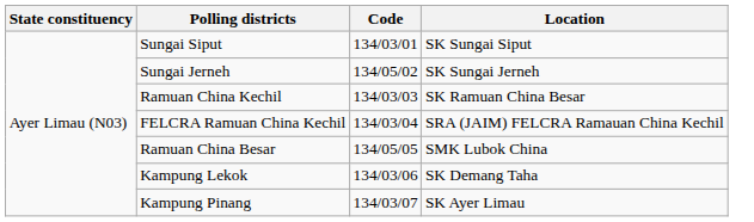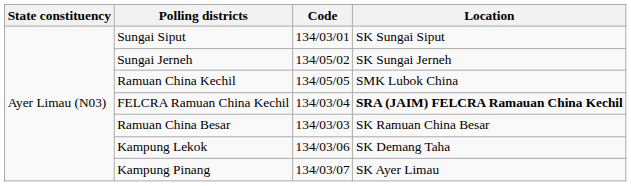Ramuan China Kechil | Code: 134/03/03 -> 134/05/05
Ramuan China Kechil | Location: SK Ramuan China Besar -> SMK Lubok China
FELCRA Ramuan China Kechil | Location: normal -> bold
Ramuan China Besar | Code: 134/05/05 -> 134/03/03
Ramuan China Besar | Location: SMK Lubok China -> SK Ramuan China Besar
